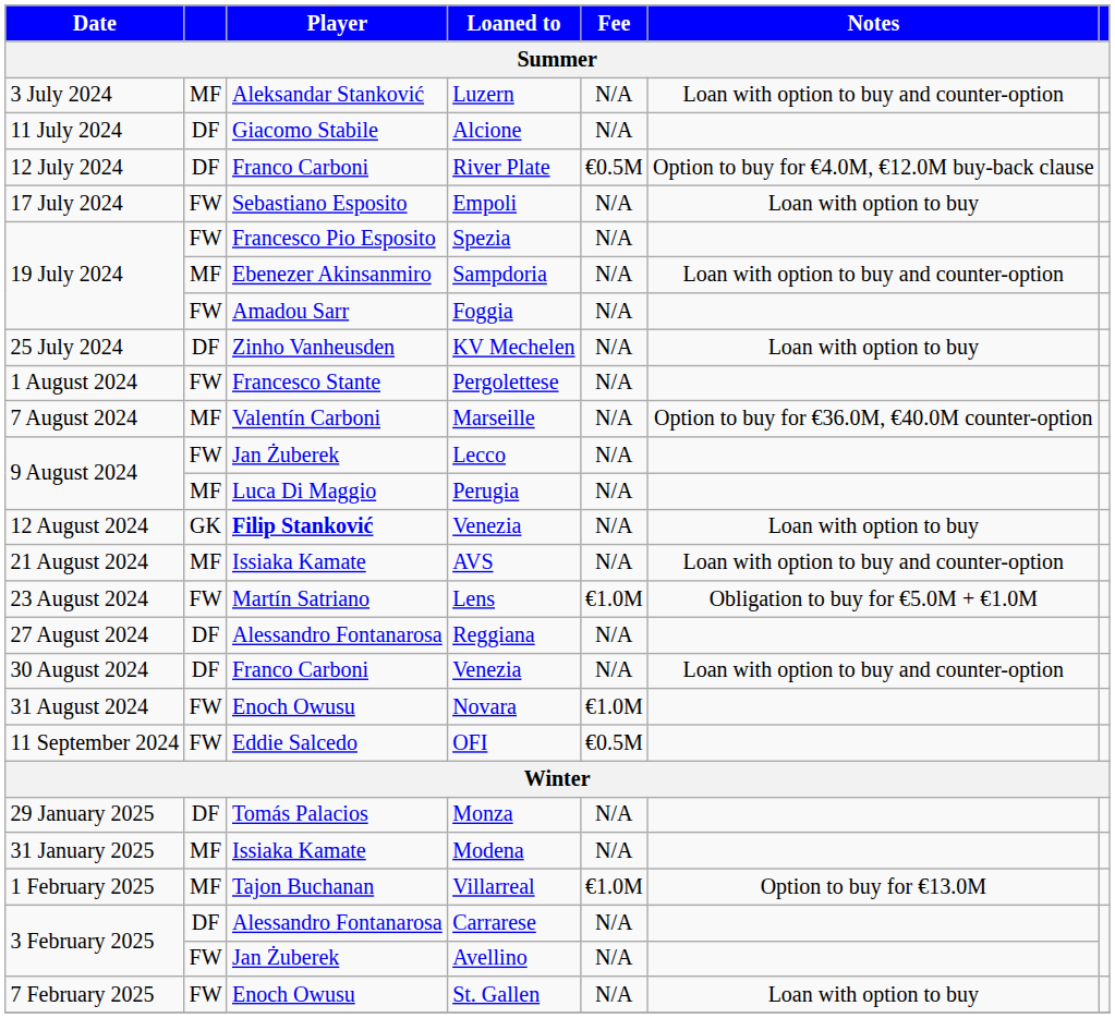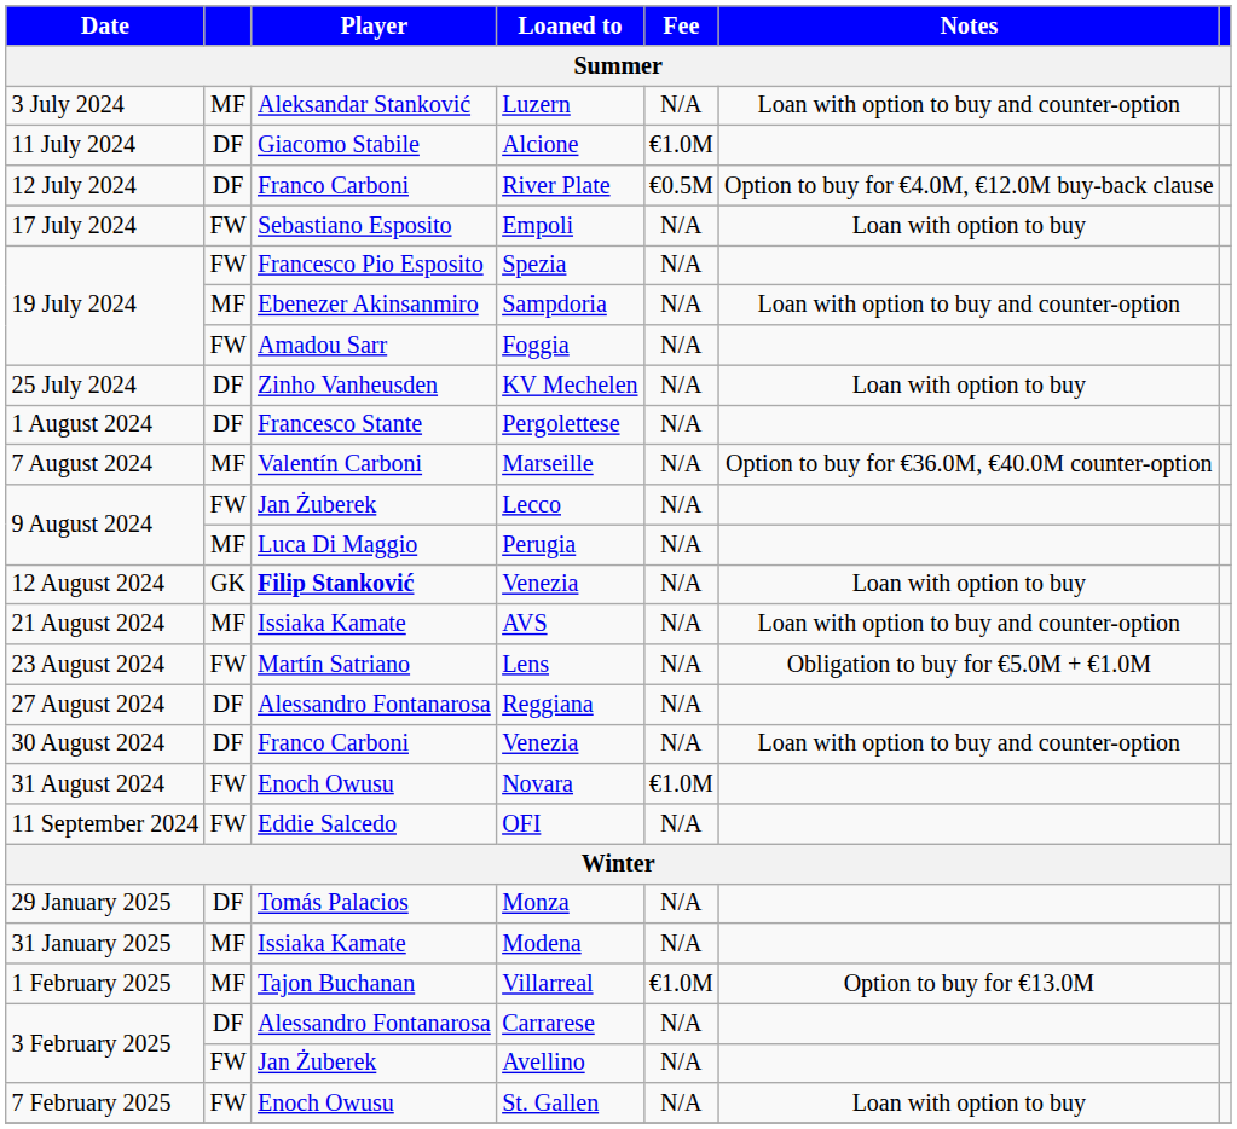Alcione | Fee: N/A -> €1.0M
Pergolettese | column 2: FW -> DF
Lens | Fee: €1.0M -> N/A
OFI | Fee: €0.5M -> N/A
